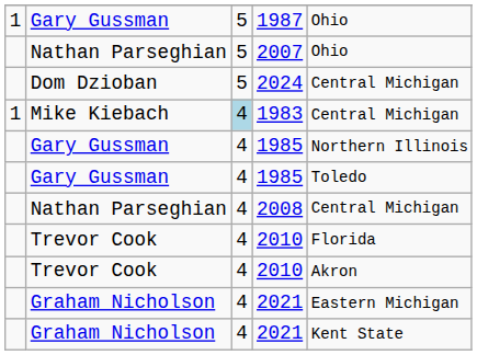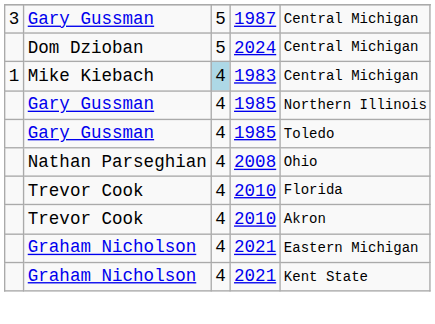1987 | column 1: 1 -> 3
1987 | column 5: Ohio -> Central Michigan
- row: Nathan Parseghian | 5 | 2007 | Ohio
2008 | column 5: Central Michigan -> Ohio
